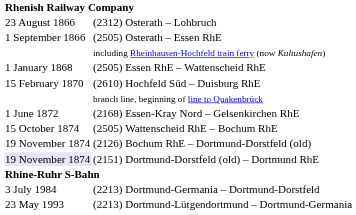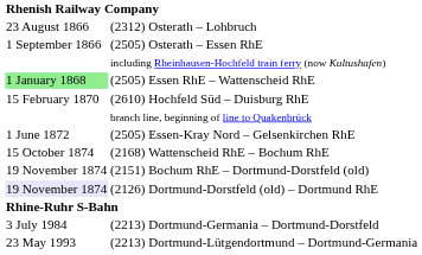Essen RhE – Wattenscheid RhE | column 1: no background -> lightgreen background
Essen-Kray Nord – Gelsenkirchen RhE | column 2: (2168) -> (2505)
Wattenscheid RhE – Bochum RhE | column 2: (2505) -> (2168)
Bochum RhE – Dortmund-Dorstfeld (old) | column 2: (2126) -> (2151)
Dortmund-Dorstfeld (old) – Dortmund RhE | column 2: (2151) -> (2126)
